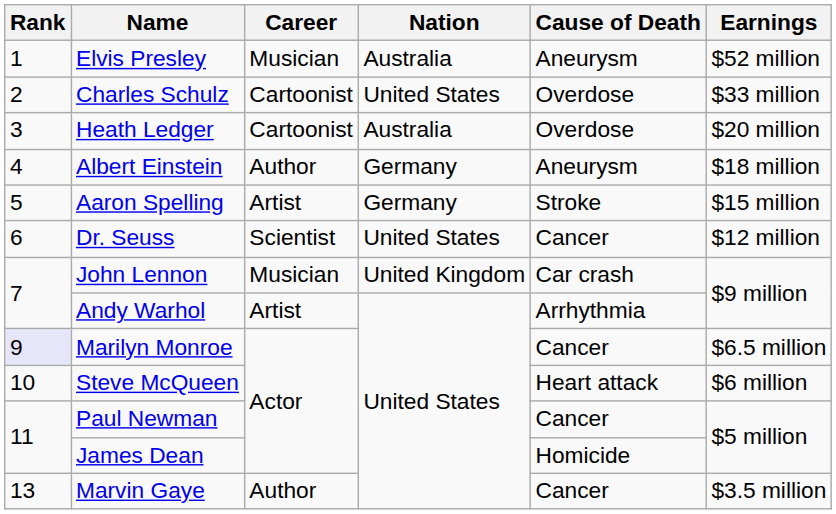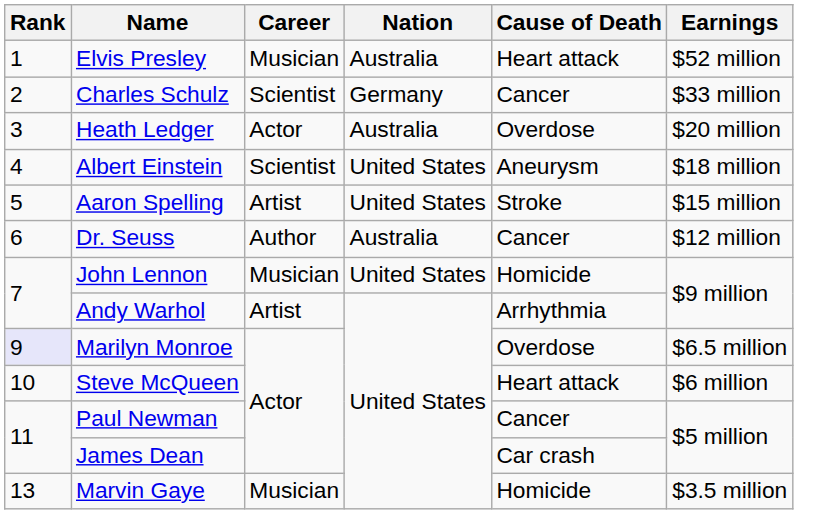Elvis Presley | Cause of Death: Aneurysm -> Heart attack
Charles Schulz | Career: Cartoonist -> Scientist
Charles Schulz | Nation: United States -> Germany
Charles Schulz | Cause of Death: Overdose -> Cancer
Heath Ledger | Career: Cartoonist -> Actor
Albert Einstein | Career: Author -> Scientist
Albert Einstein | Nation: Germany -> United States
Aaron Spelling | Nation: Germany -> United States
Dr. Seuss | Career: Scientist -> Author
Dr. Seuss | Nation: United States -> Australia
John Lennon | Nation: United Kingdom -> United States
John Lennon | Cause of Death: Car crash -> Homicide
Marilyn Monroe | Cause of Death: Cancer -> Overdose
James Dean | Cause of Death: Homicide -> Car crash
Marvin Gaye | Career: Author -> Musician
Marvin Gaye | Cause of Death: Cancer -> Homicide
